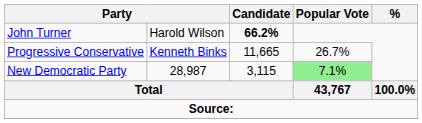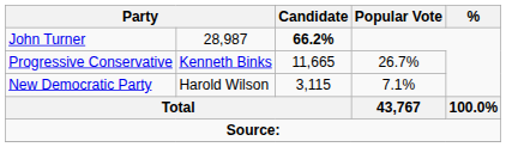John Turner | column 2: Harold Wilson -> 28,987
New Democratic Party | column 2: 28,987 -> Harold Wilson
New Democratic Party | Popular Vote: lightgreen background -> no background
